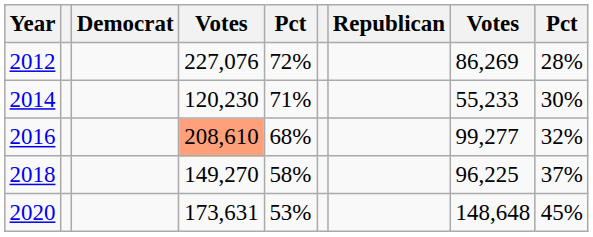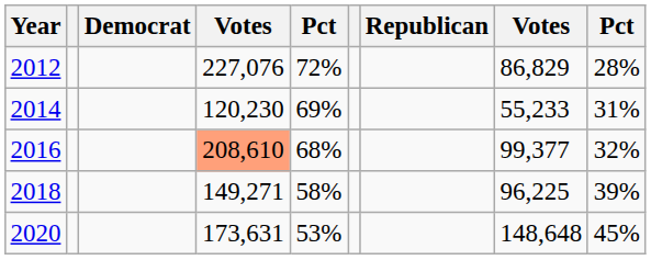2012 | column 8: 86,269 -> 86,829
2014 | column 5: 71% -> 69%
2014 | column 9: 30% -> 31%
2016 | column 8: 99,277 -> 99,377
2018 | column 4: 149,270 -> 149,271
2018 | column 9: 37% -> 39%
